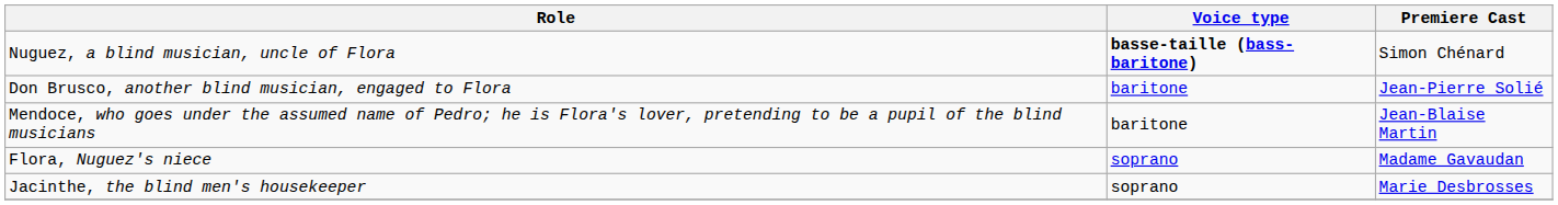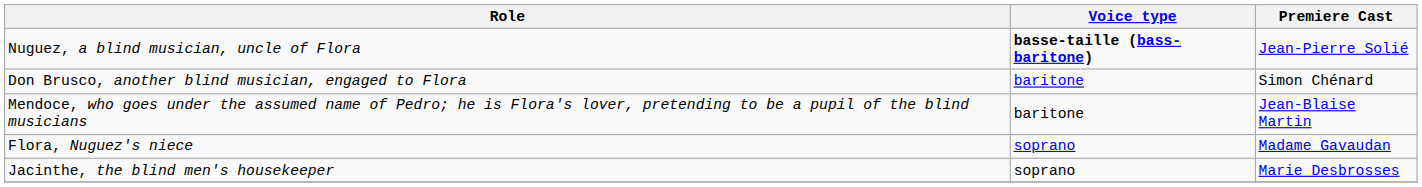Nuguez, a blind musician, uncle of Flora | Premiere Cast: Simon Chénard -> Jean-Pierre Solié
Don Brusco, another blind musician, engaged to Flora | Premiere Cast: Jean-Pierre Solié -> Simon Chénard
